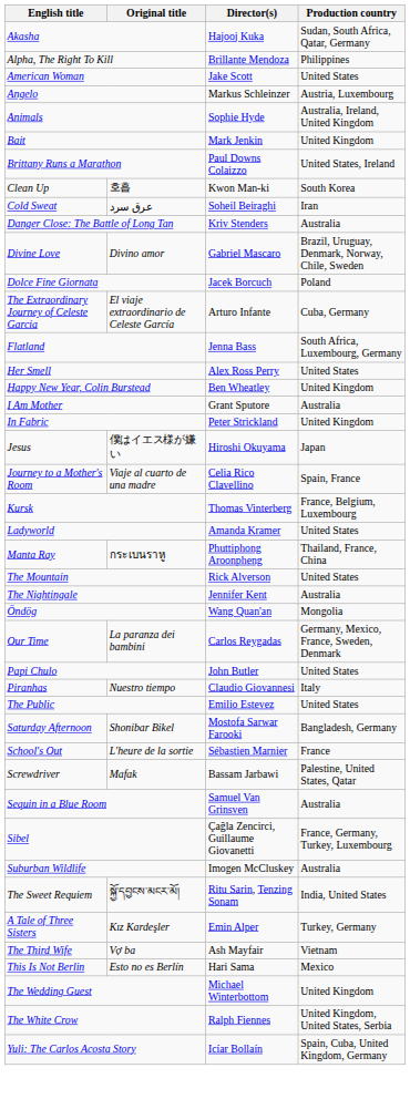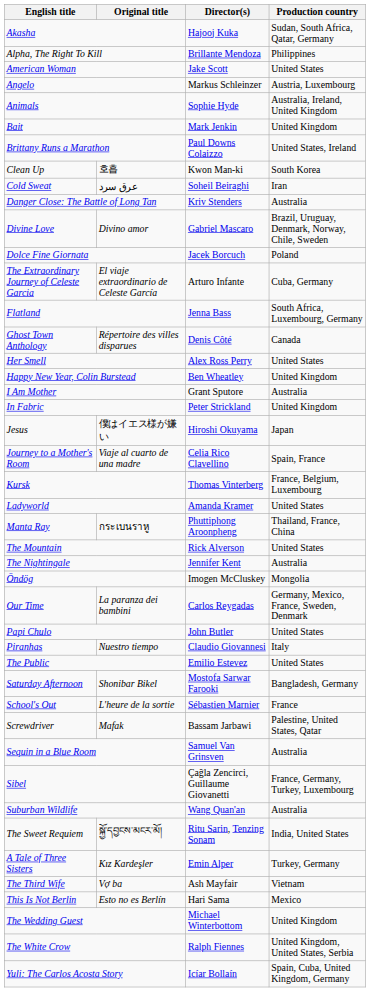+ row: Ghost Town Anthology | Répertoire des villes disparues | Denis Côté | Canada
Öndög | Director(s): Wang Quan'an -> Imogen McCluskey
Suburban Wildlife | Director(s): Imogen McCluskey -> Wang Quan'an
